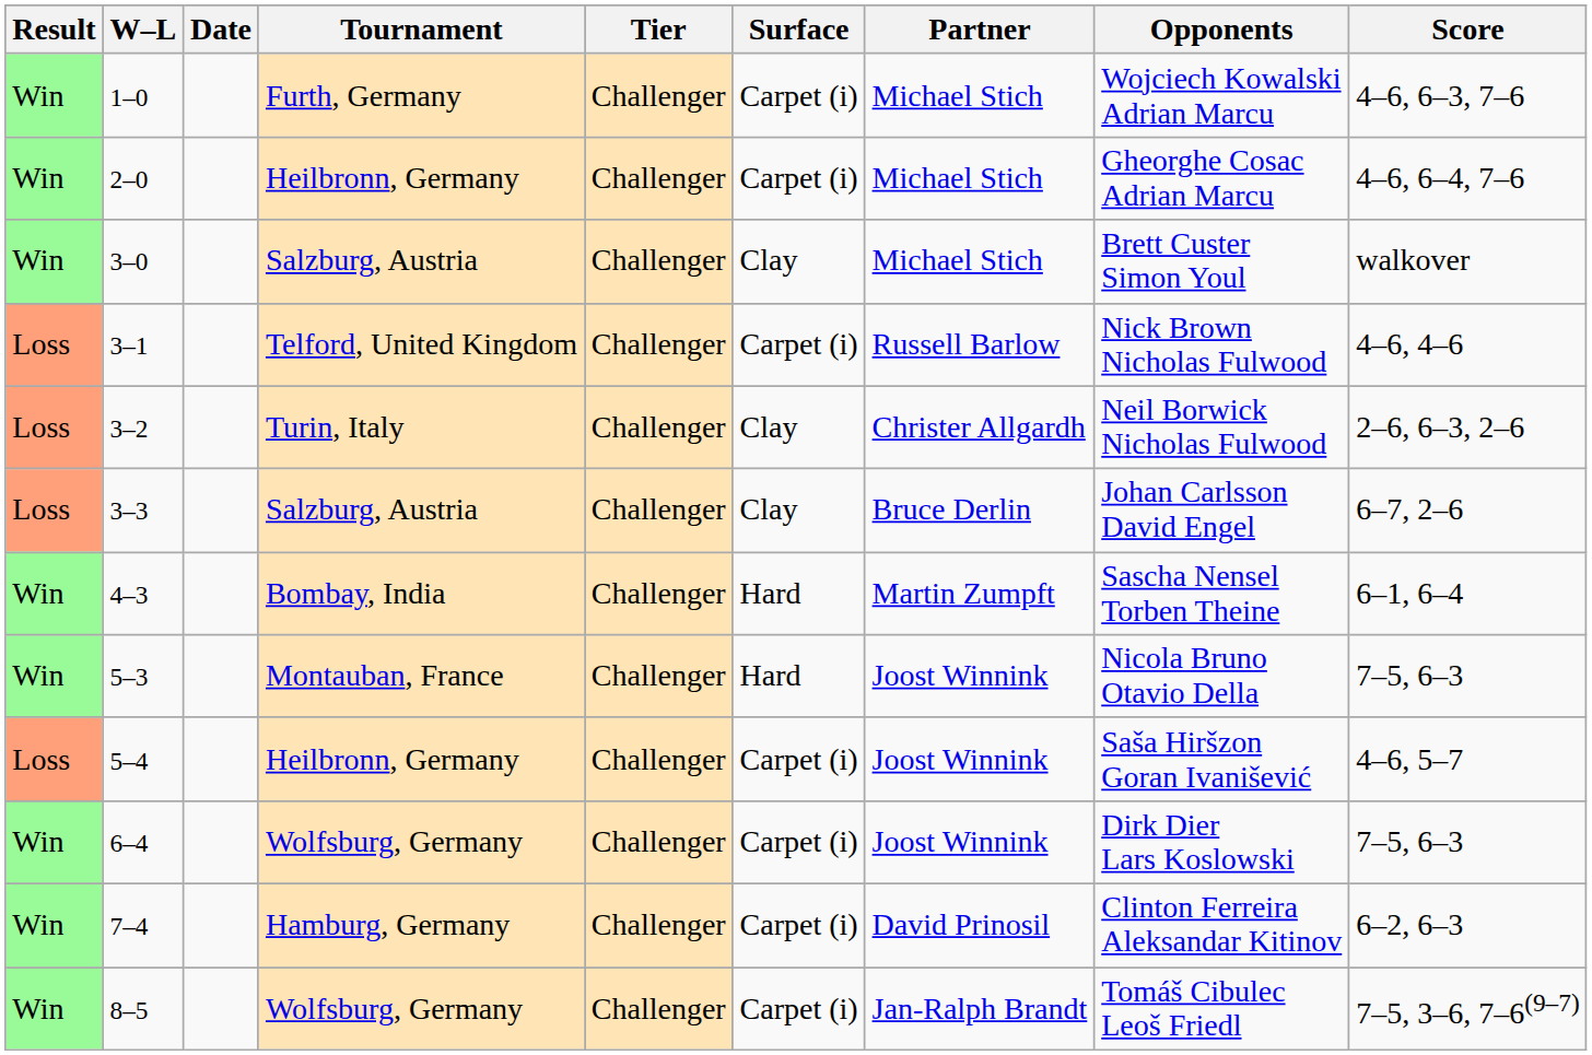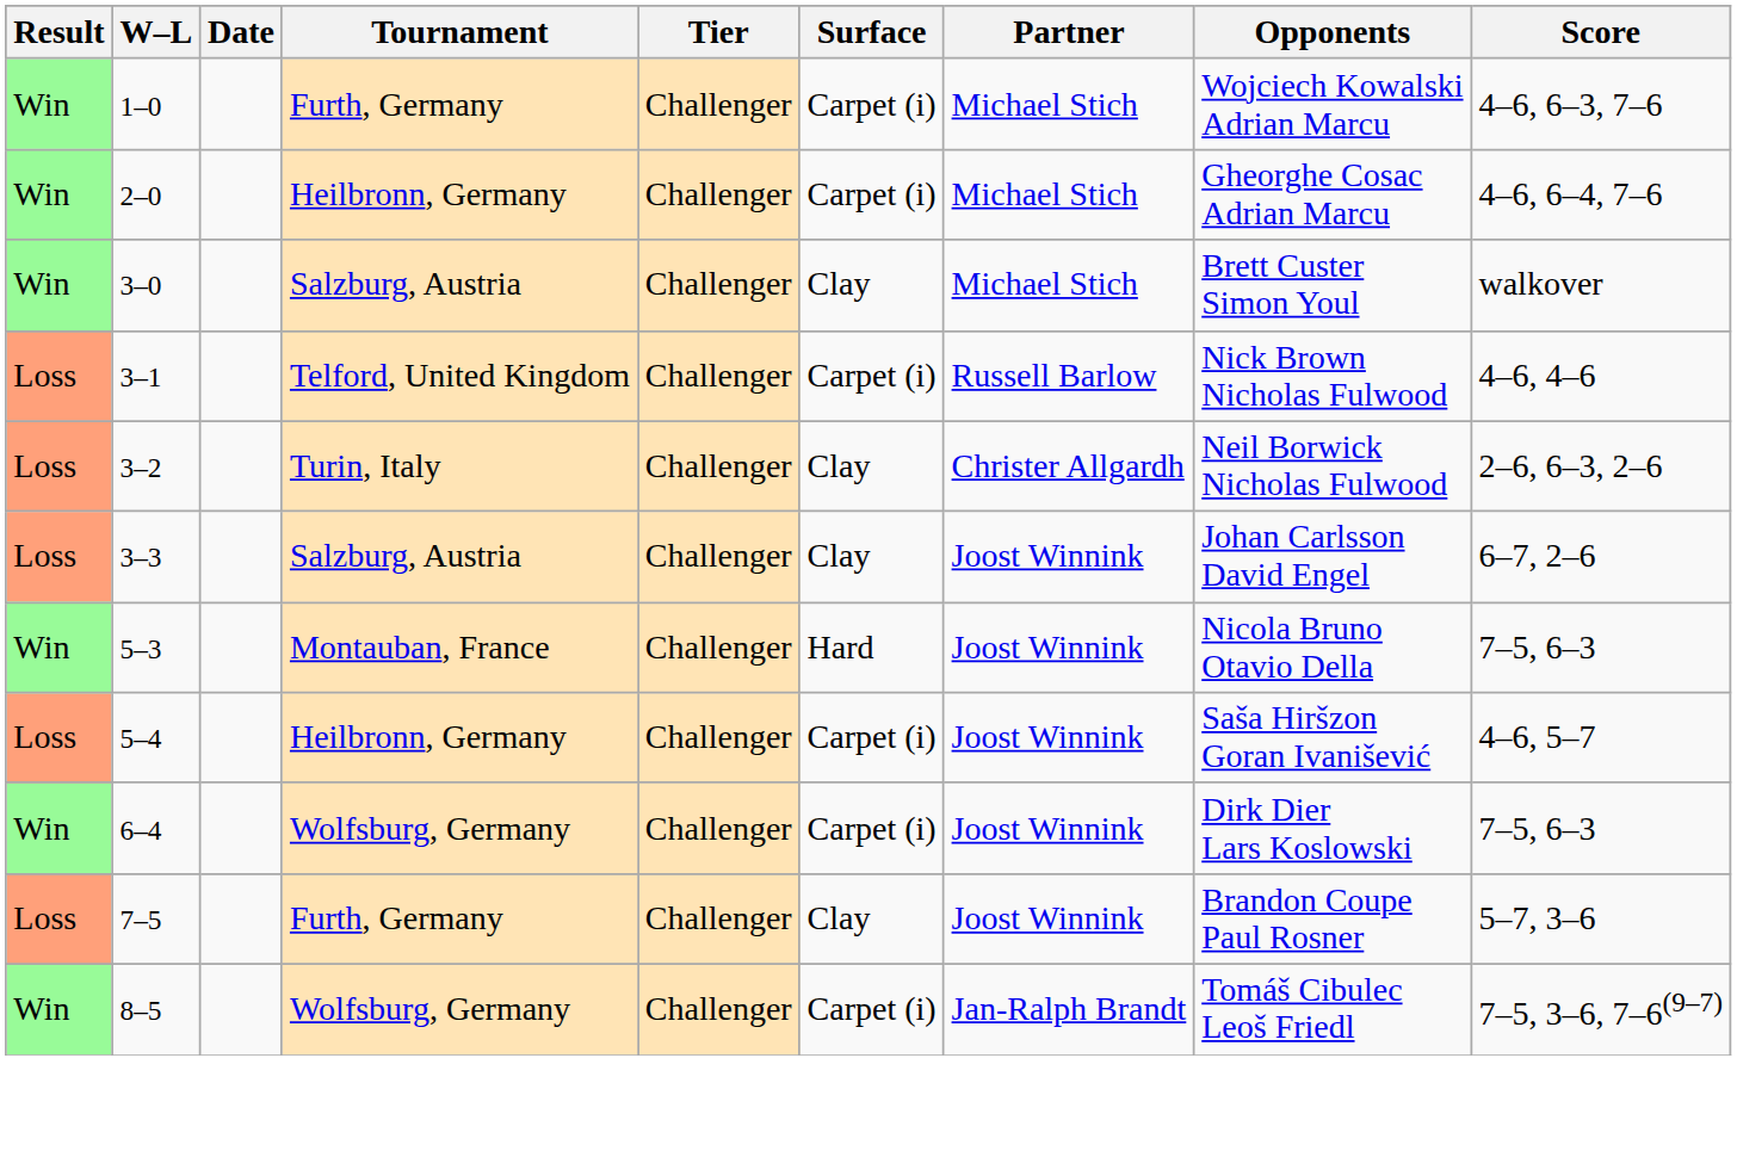3–3 | Partner: Bruce Derlin -> Joost Winnink
- row: Win | 4–3 | Bombay, India | Challenger | Hard | Martin Zumpft | Sascha Nensel Torben Theine | 6–1, 6–4
- row: Win | 7–4 | Hamburg, Germany | Challenger | Carpet (i) | David Prinosil | Clinton Ferreira Aleksandar Kitinov | 6–2, 6–3
+ row: Loss | 7–5 | Furth, Germany | Challenger | Clay | Joost Winnink | Brandon Coupe Paul Rosner | 5–7, 3–6
